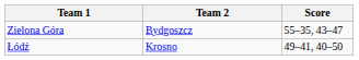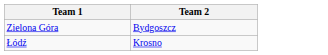- column: Score | 55–35, 43–47 | 49–41, 40–50
